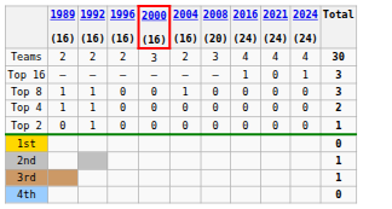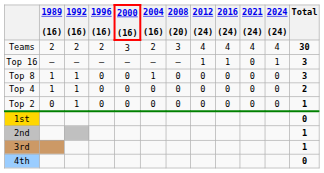+ column: 2012 (24) | 4 | 1 | 0 | 0 | 0
